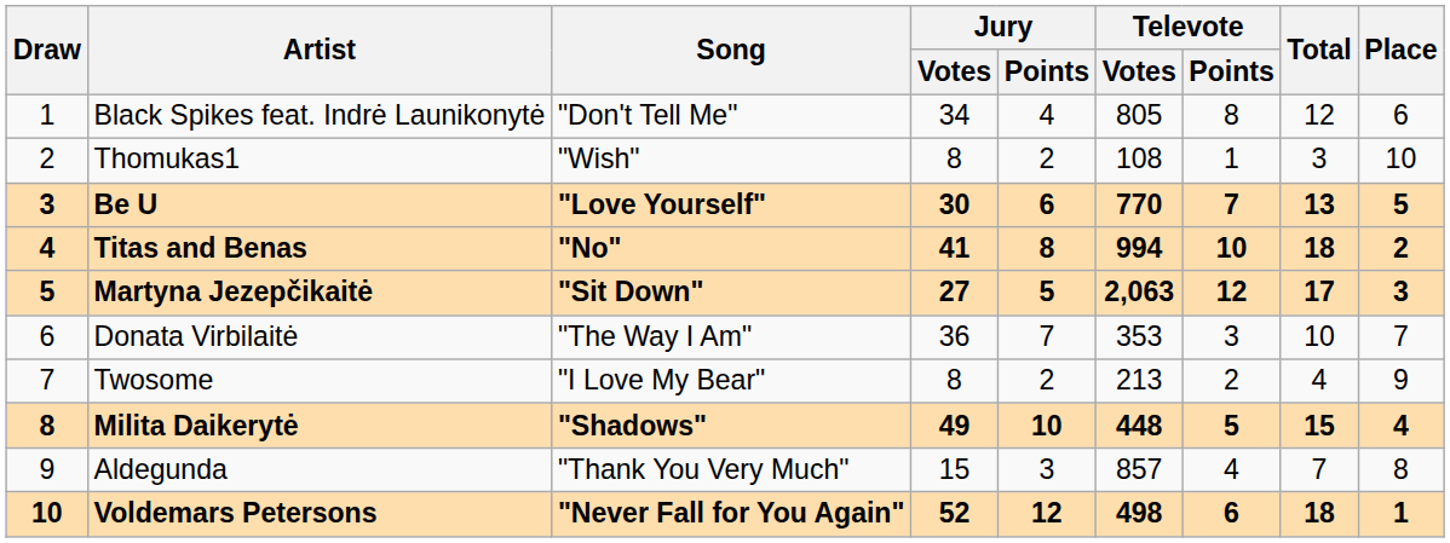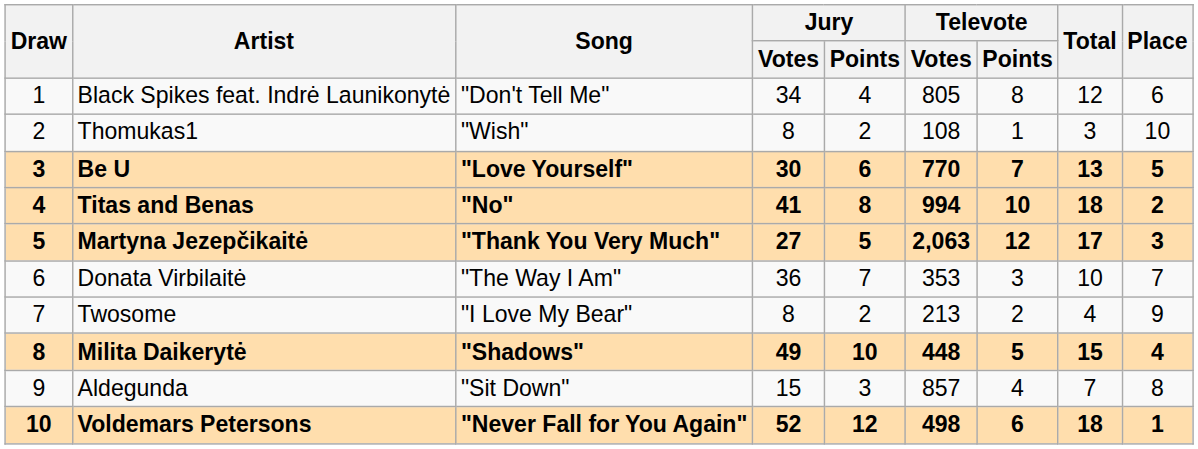Martyna Jezepčikaitė | Song: "Sit Down" -> "Thank You Very Much"
Aldegunda | Song: "Thank You Very Much" -> "Sit Down"
